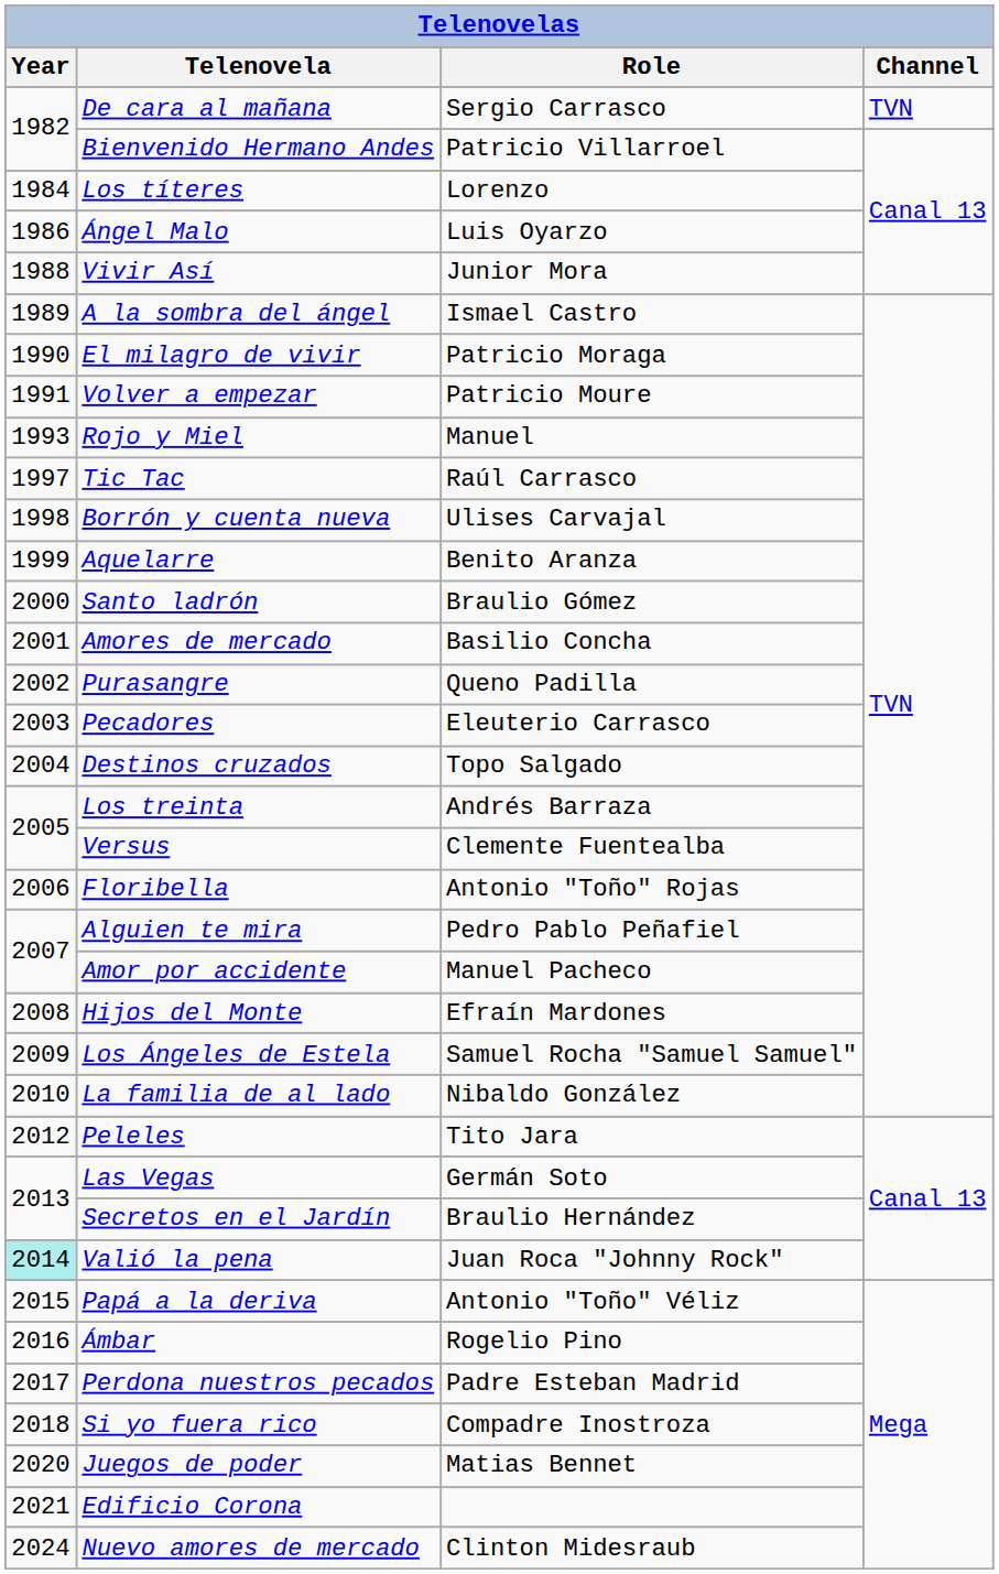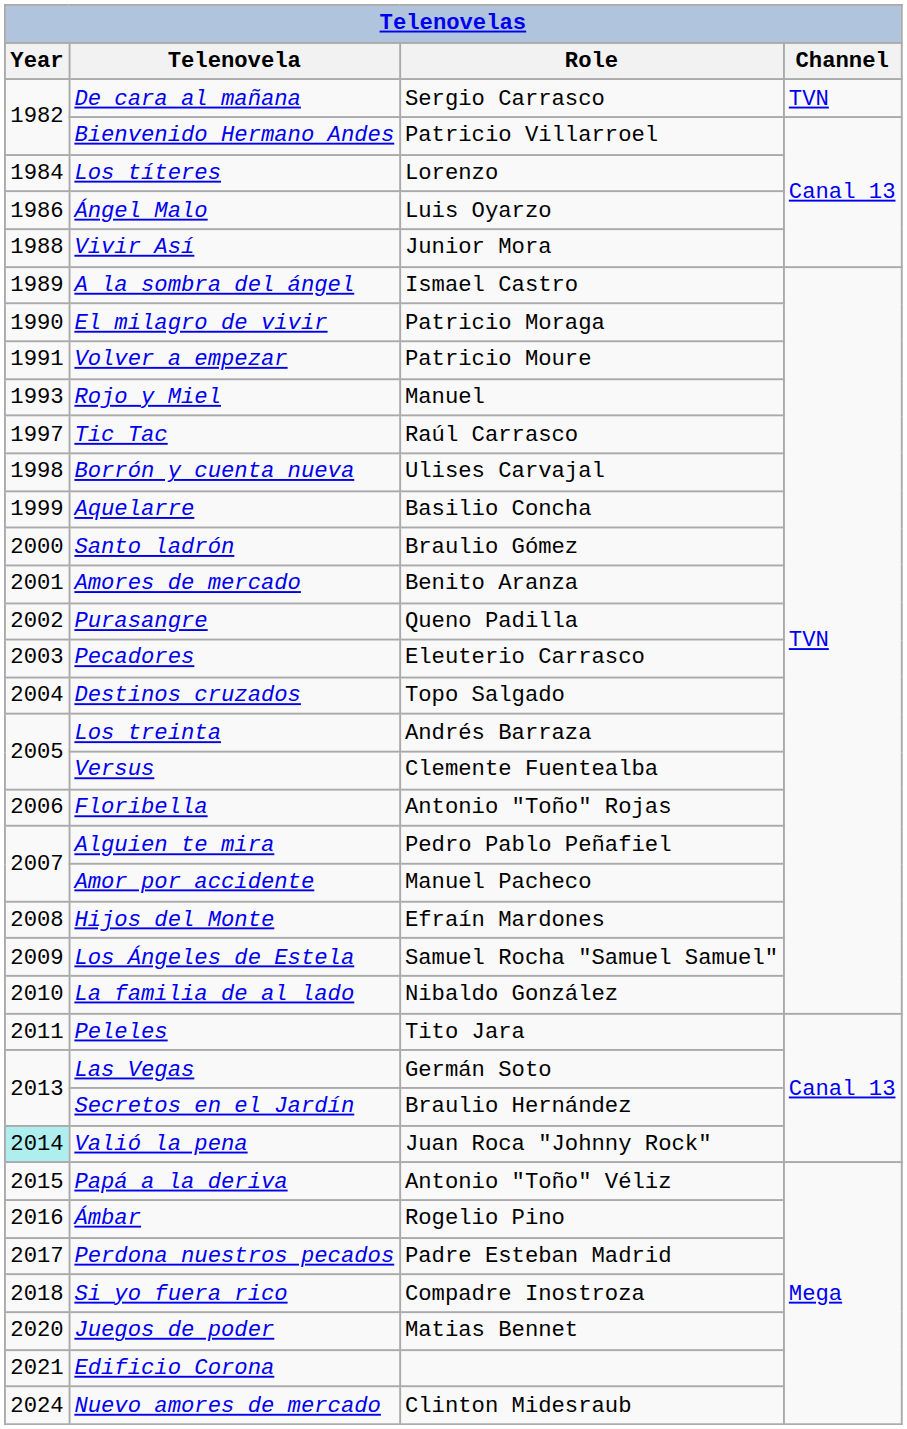Aquelarre | Role: Benito Aranza -> Basilio Concha
Amores de mercado | Role: Basilio Concha -> Benito Aranza
Peleles | Year: 2012 -> 2011
